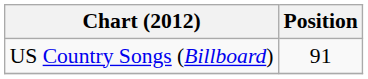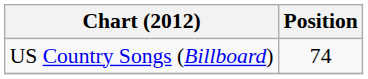US Country Songs (Billboard) | Position: 91 -> 74
